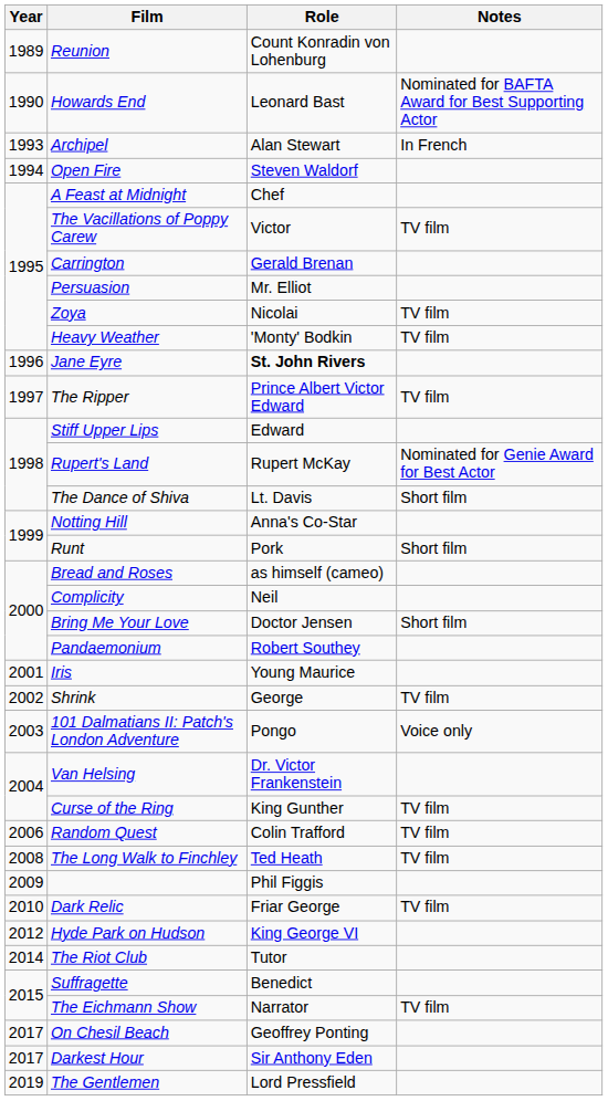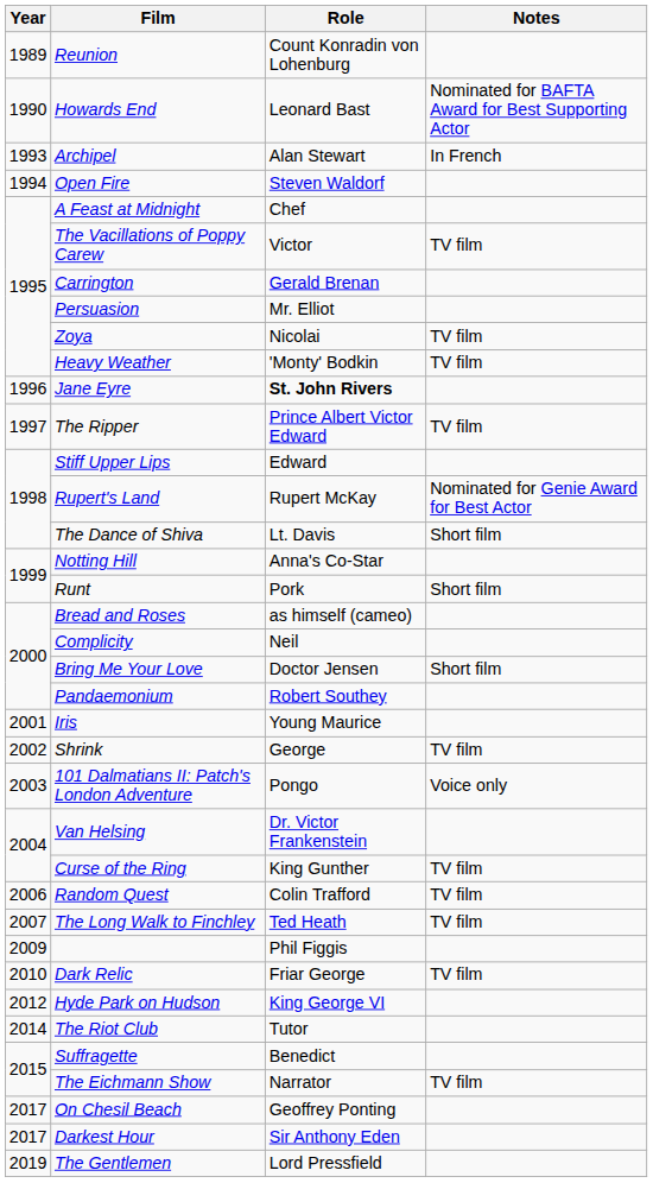The Long Walk to Finchley | Year: 2008 -> 2007
